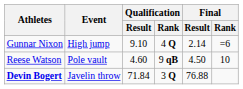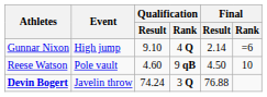Devin Bogert | Qualification / Result: 71.84 -> 74.24
